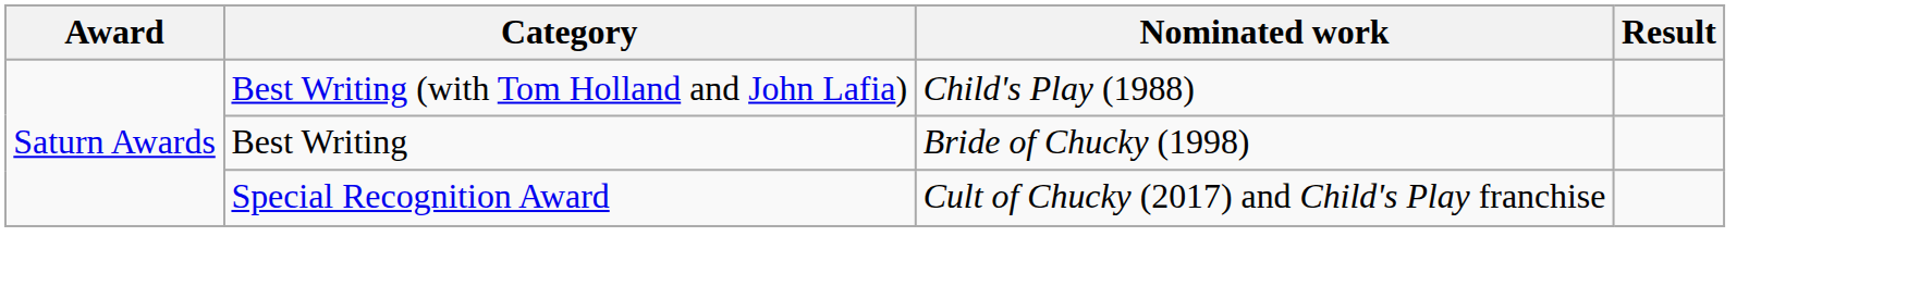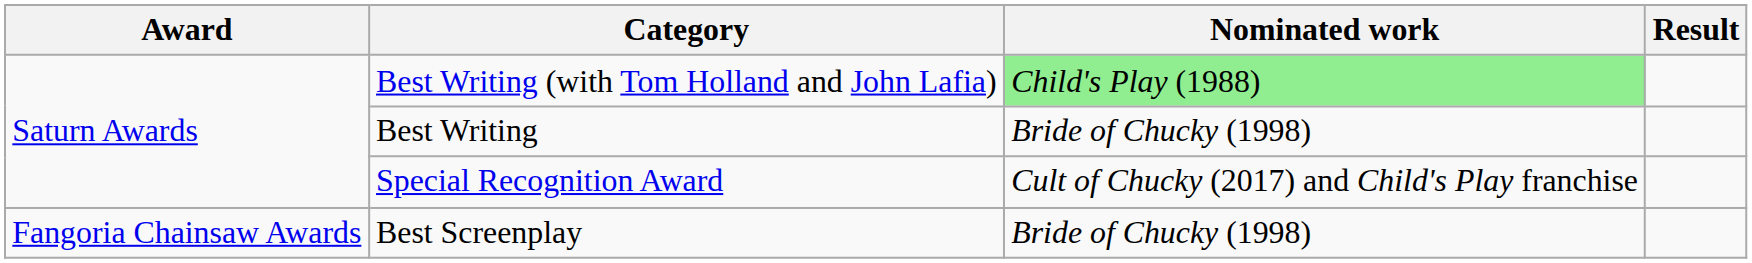Best Writing (with Tom Holland and John Lafia) | Nominated work: no background -> lightgreen background
+ row: Fangoria Chainsaw Awards | Best Screenplay | Bride of Chucky (1998)
